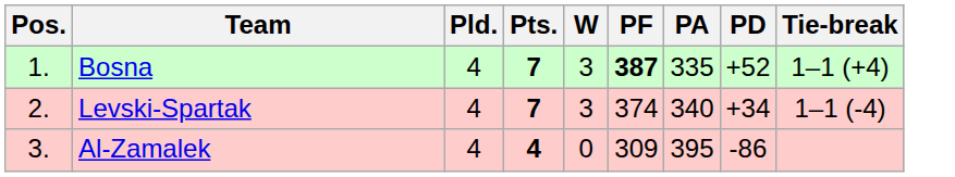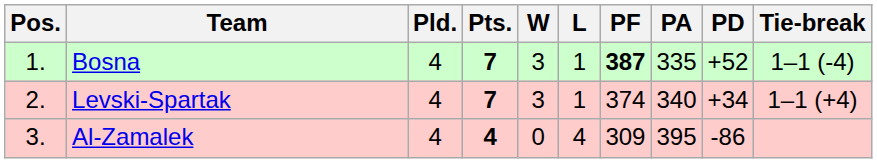+ column: L | 1 | 1 | 4
Bosna | Tie-break: 1–1 (+4) -> 1–1 (-4)
Levski-Spartak | Tie-break: 1–1 (-4) -> 1–1 (+4)
